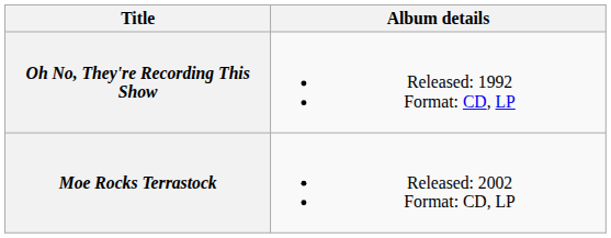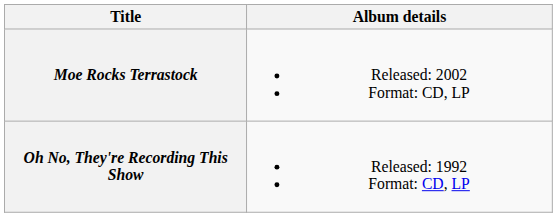rows swapped: Oh No, They're Recording This Show <-> Moe Rocks Terrastock
